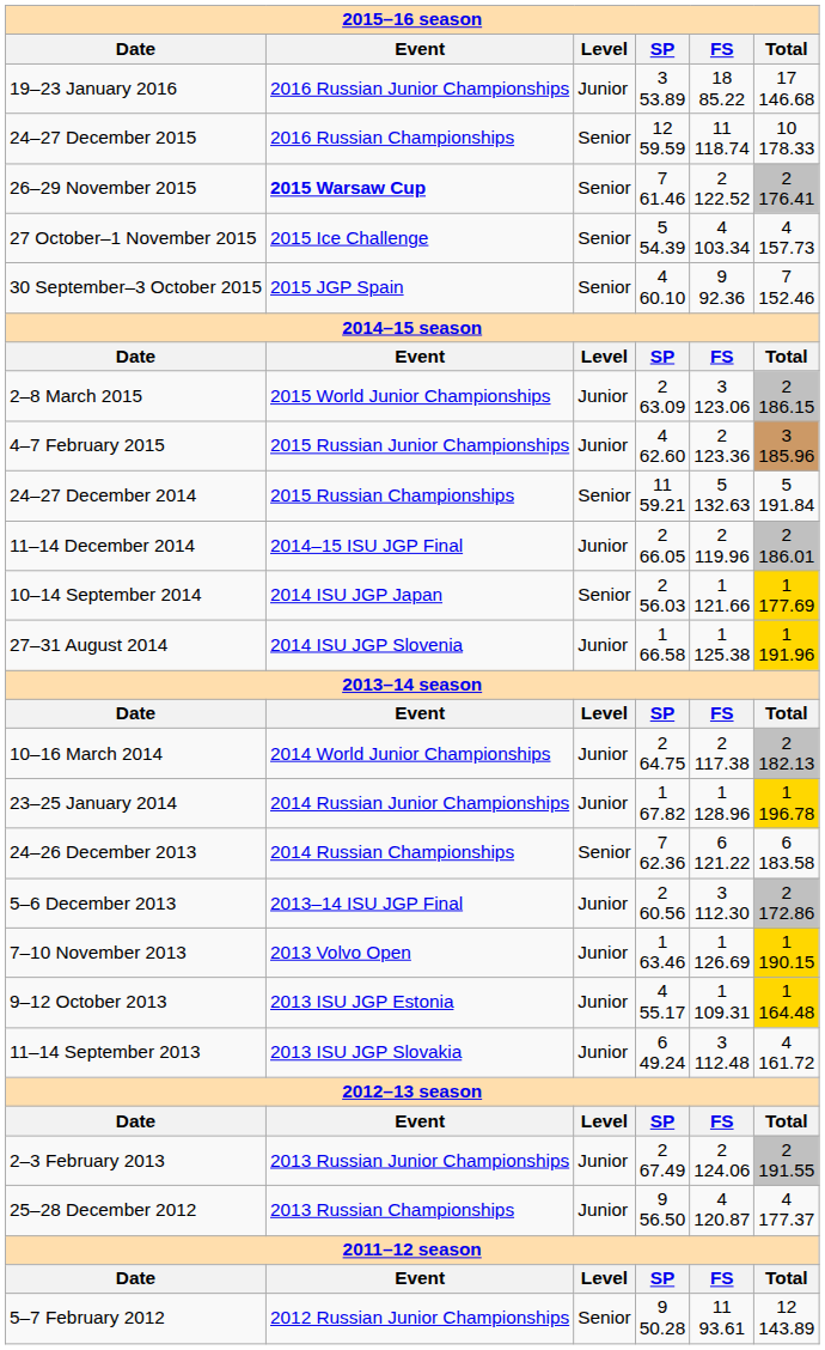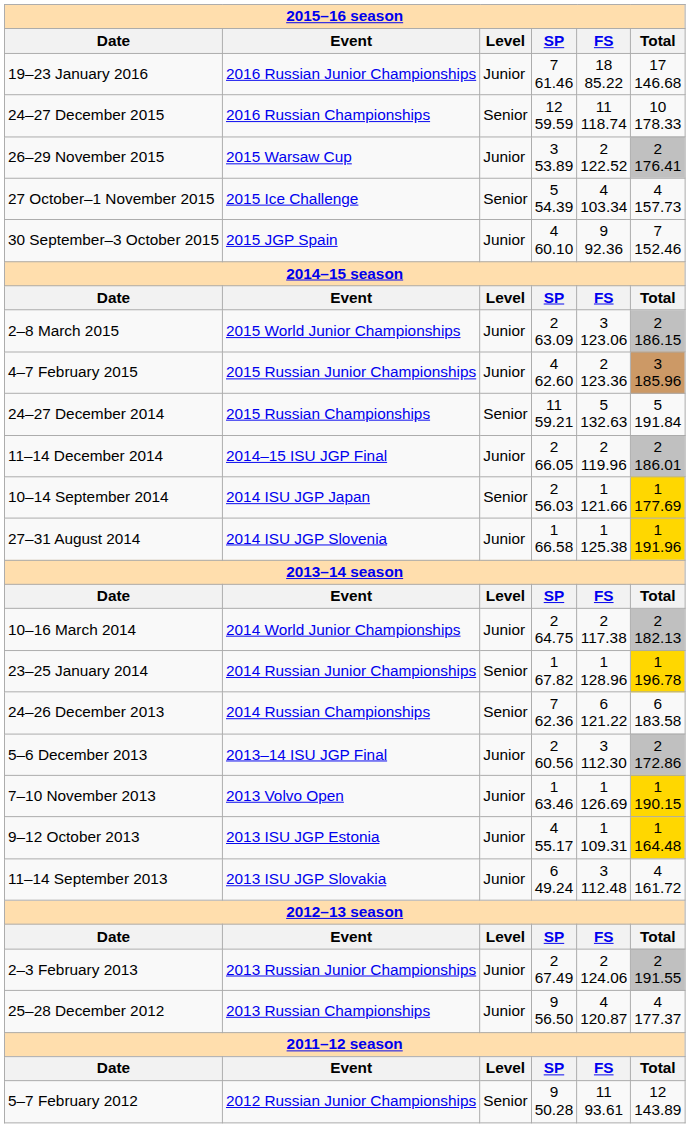19–23 January 2016 | SP: 3 53.89 -> 7 61.46
26–29 November 2015 | Event: bold -> normal
26–29 November 2015 | Level: Senior -> Junior
26–29 November 2015 | SP: 7 61.46 -> 3 53.89
30 September–3 October 2015 | Level: Senior -> Junior
23–25 January 2014 | Level: Junior -> Senior
